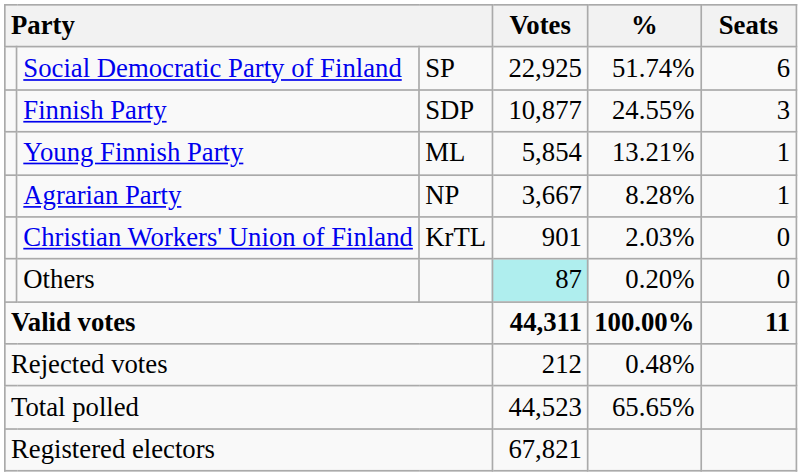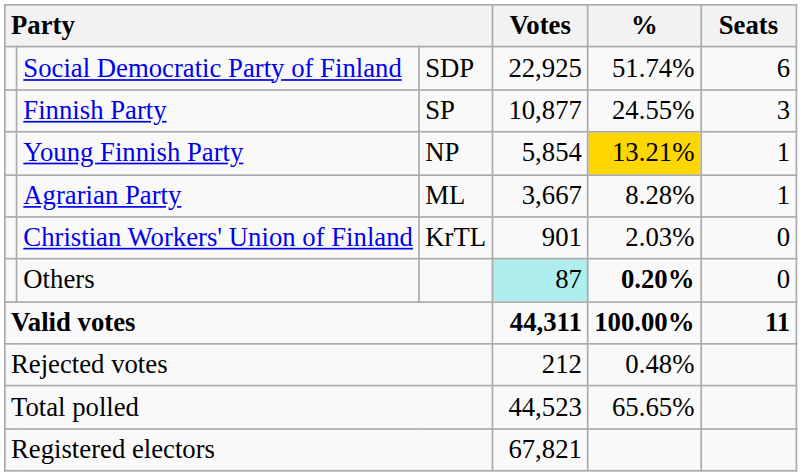Social Democratic Party of Finland | column 3: SP -> SDP
Finnish Party | column 3: SDP -> SP
Young Finnish Party | column 3: ML -> NP
Young Finnish Party | %: no background -> gold background
Agrarian Party | column 3: NP -> ML
Others | %: normal -> bold
